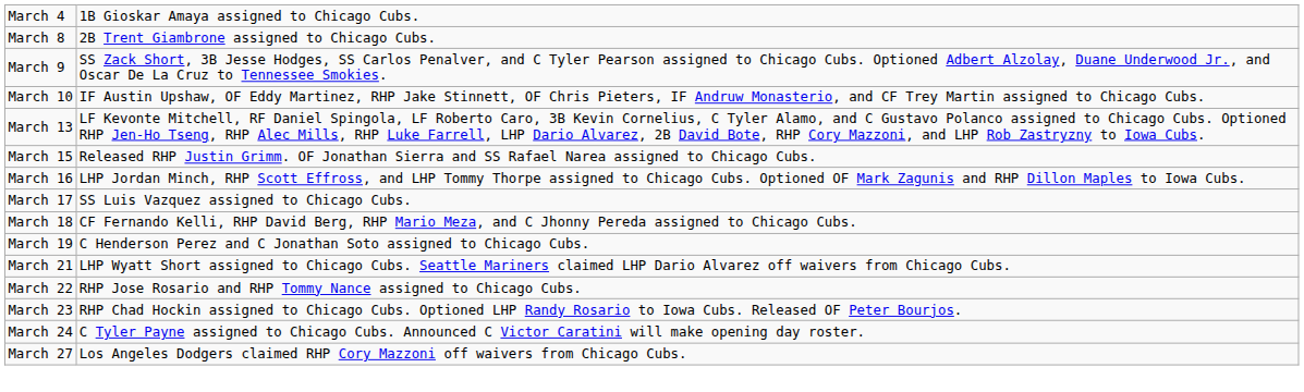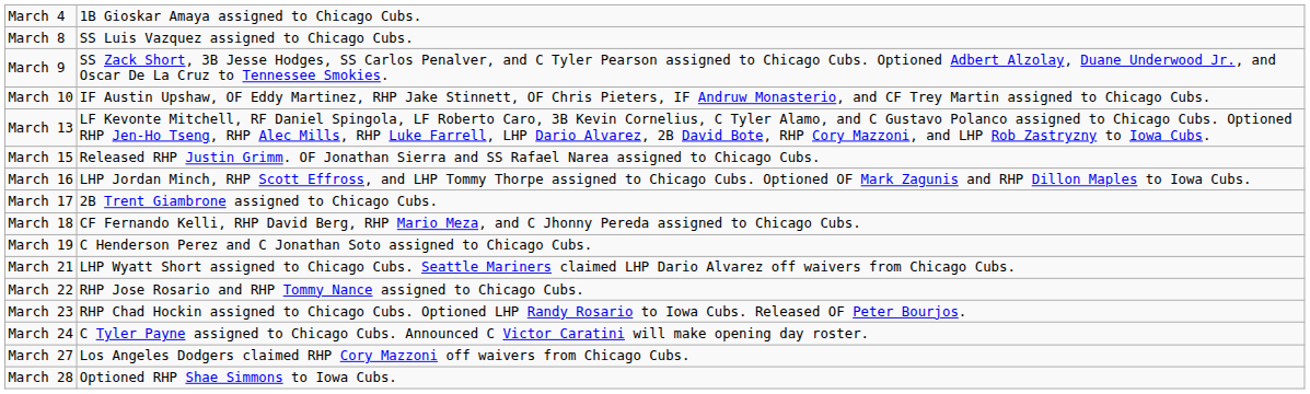March 8 | column 2: 2B Trent Giambrone assigned to Chicago Cubs. -> SS Luis Vazquez assigned to Chicago Cubs.
March 17 | column 2: SS Luis Vazquez assigned to Chicago Cubs. -> 2B Trent Giambrone assigned to Chicago Cubs.
+ row: March 28 | Optioned RHP Shae Simmons to Iowa Cubs.
